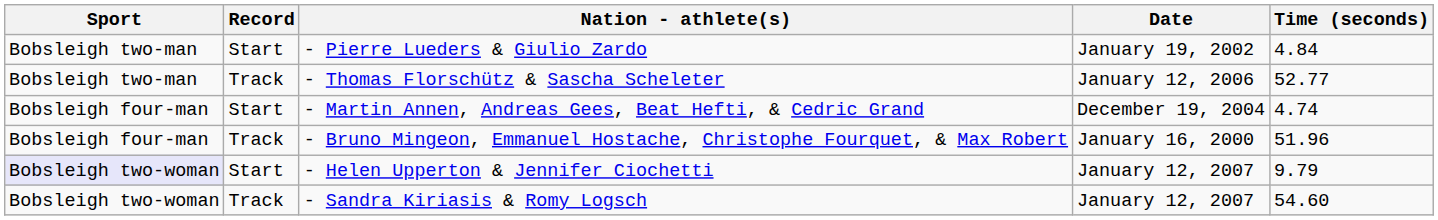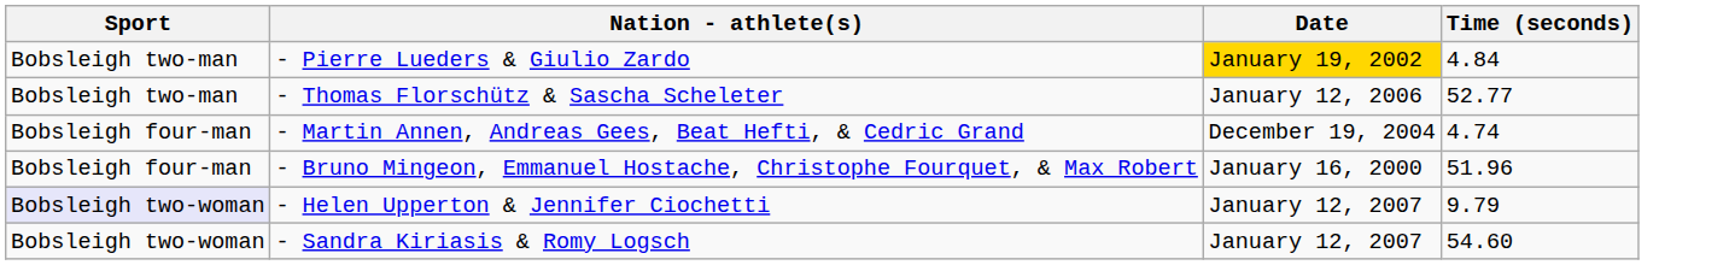- column: Record | Start | Track | Start | Track | Start | Track
- Pierre Lueders & Giulio Zardo | Date: no background -> gold background
